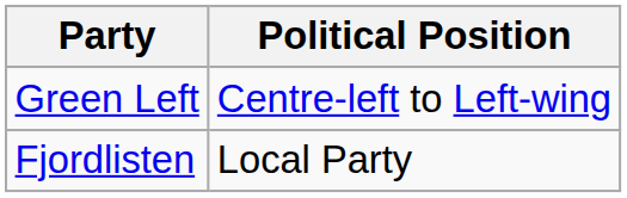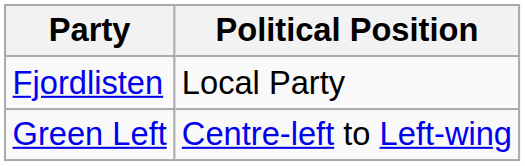rows swapped: Green Left <-> Fjordlisten
